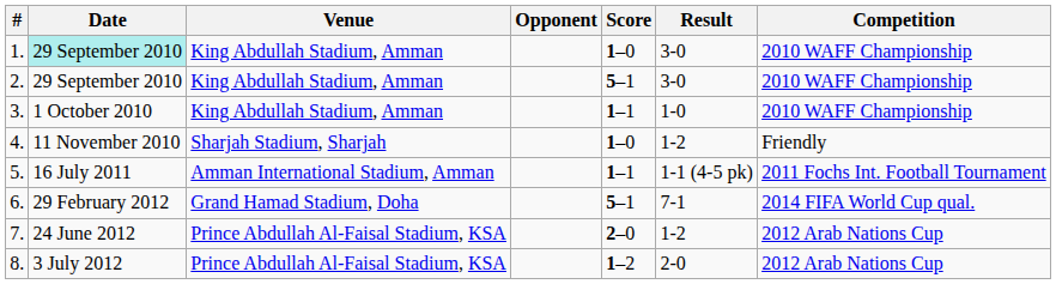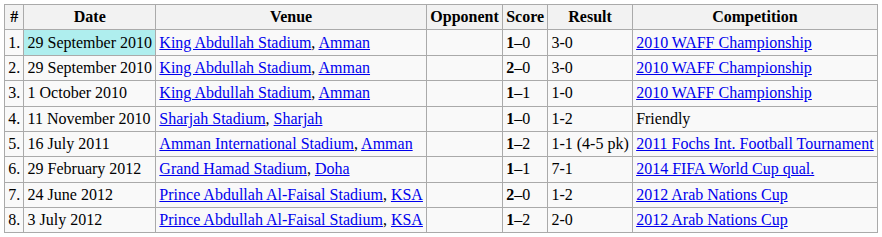2. | Score: 5–1 -> 2–0
5. | Score: 1–1 -> 1–2
6. | Score: 5–1 -> 1–1
